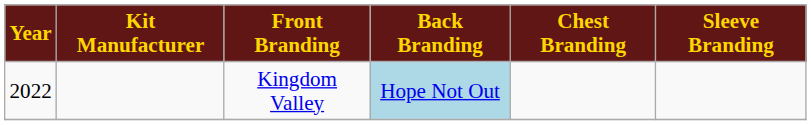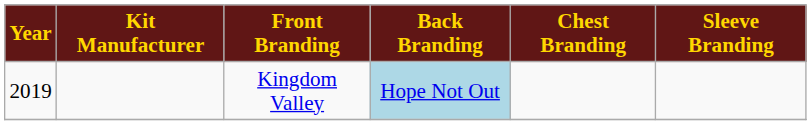Kingdom Valley | Year: 2022 -> 2019
